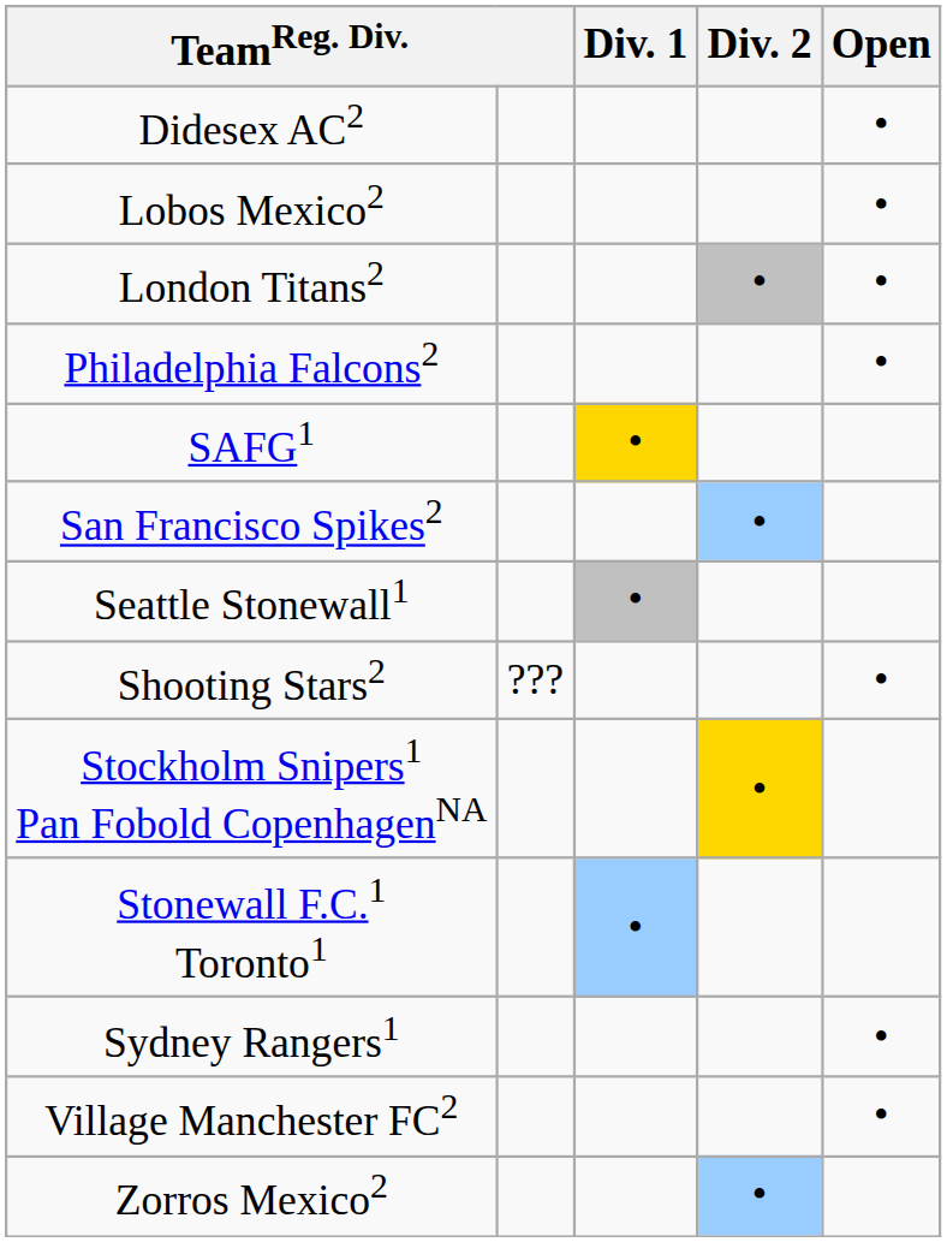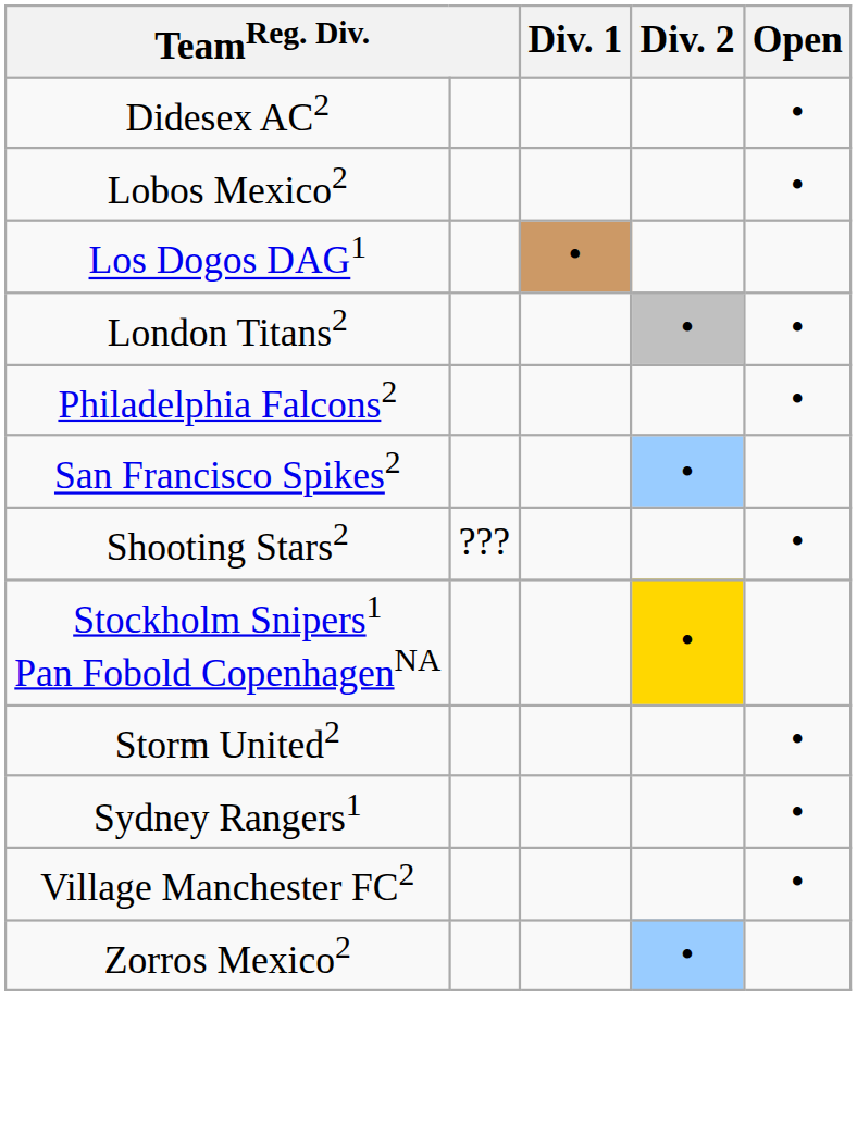+ row: Los Dogos DAG1 | •
- row: SAFG1 | •
- row: Seattle Stonewall1 | •
- row: Stonewall F.C.1 Toronto1 | •
+ row: Storm United2 | •
